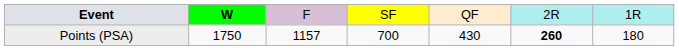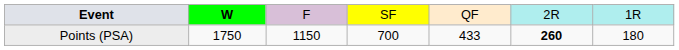Points (PSA) | column 3: 1157 -> 1150
Points (PSA) | column 5: 430 -> 433
